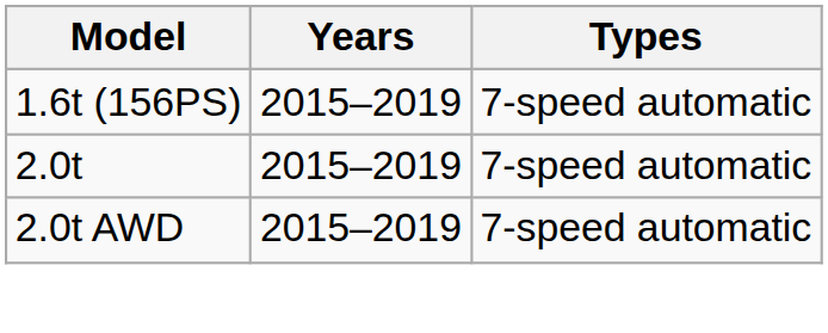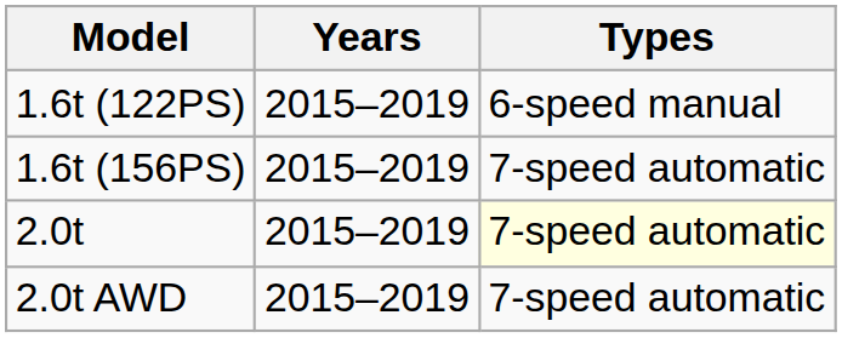+ row: 1.6t (122PS) | 2015–2019 | 6-speed manual
2.0t | Types: no background -> lightyellow background
